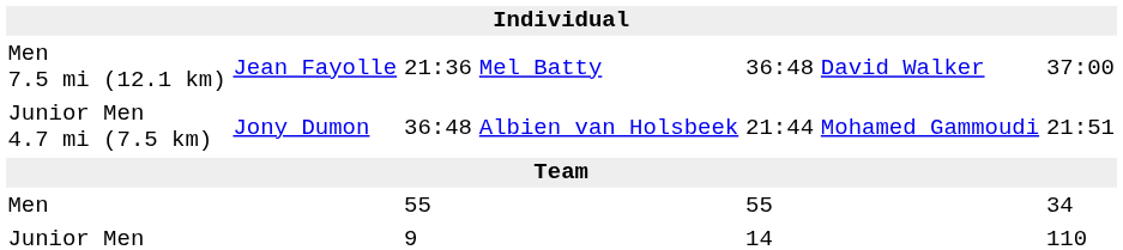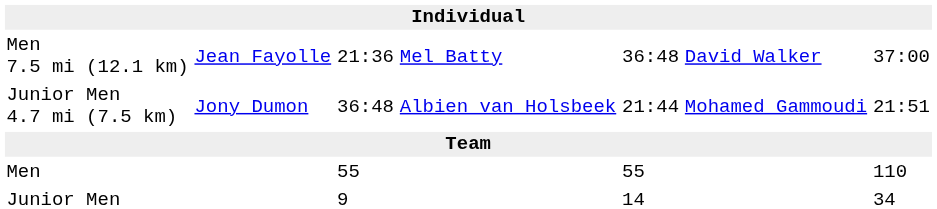Men | column 7: 34 -> 110
Junior Men | column 7: 110 -> 34
